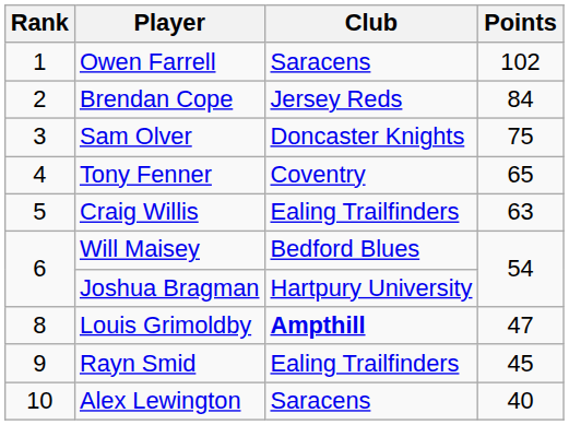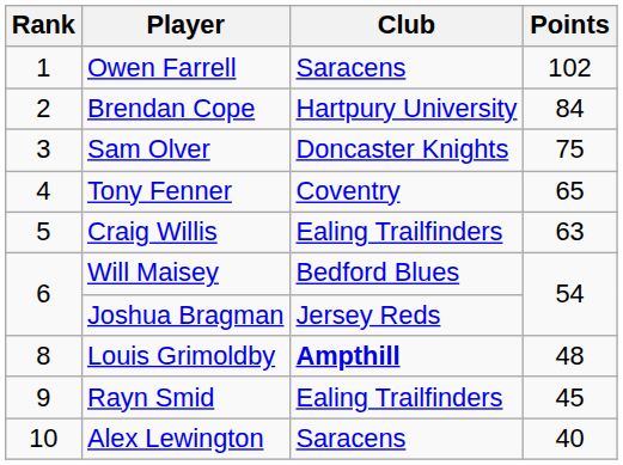Brendan Cope | Club: Jersey Reds -> Hartpury University
Joshua Bragman | Club: Hartpury University -> Jersey Reds
Louis Grimoldby | Points: 47 -> 48
